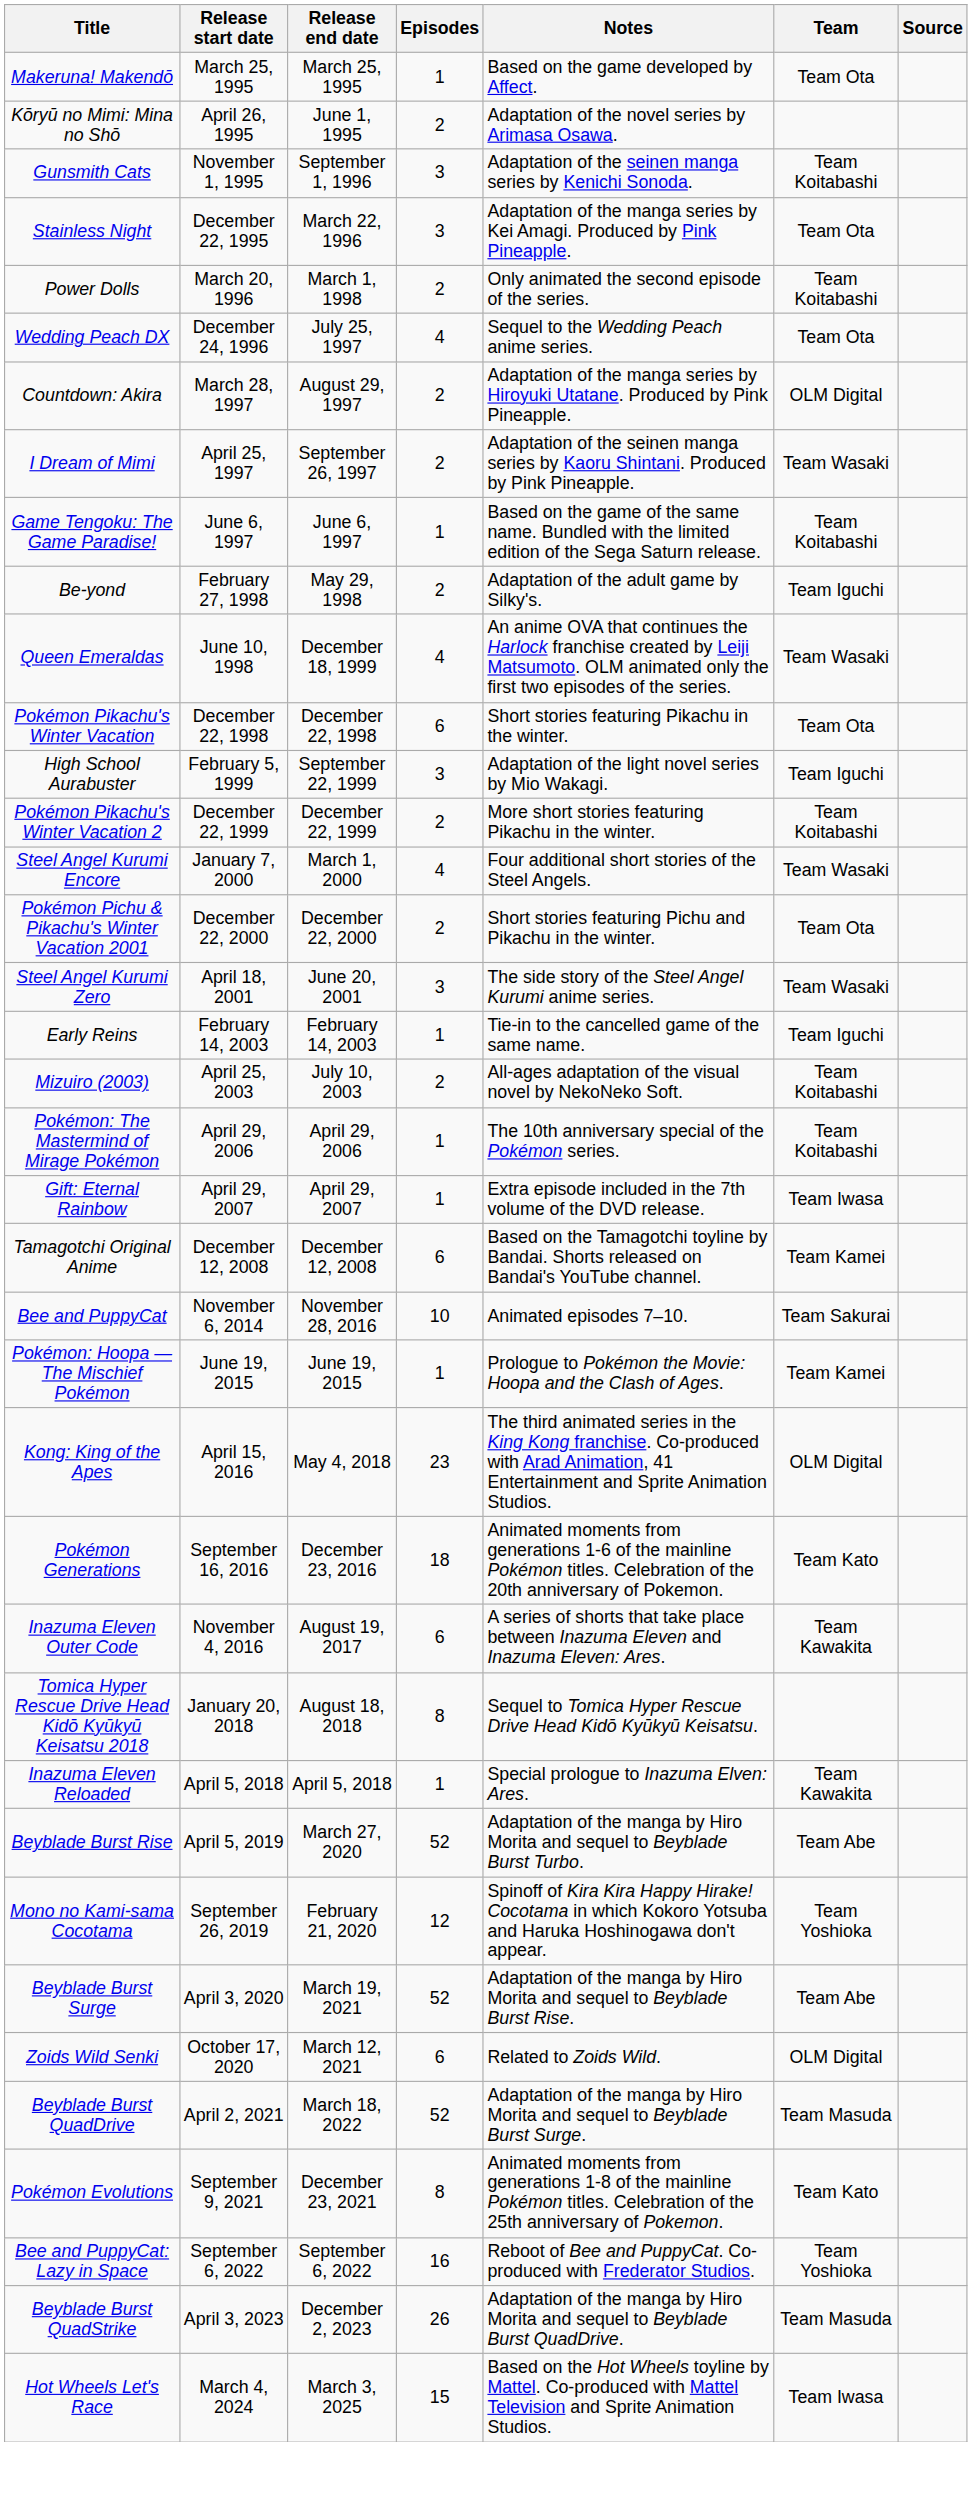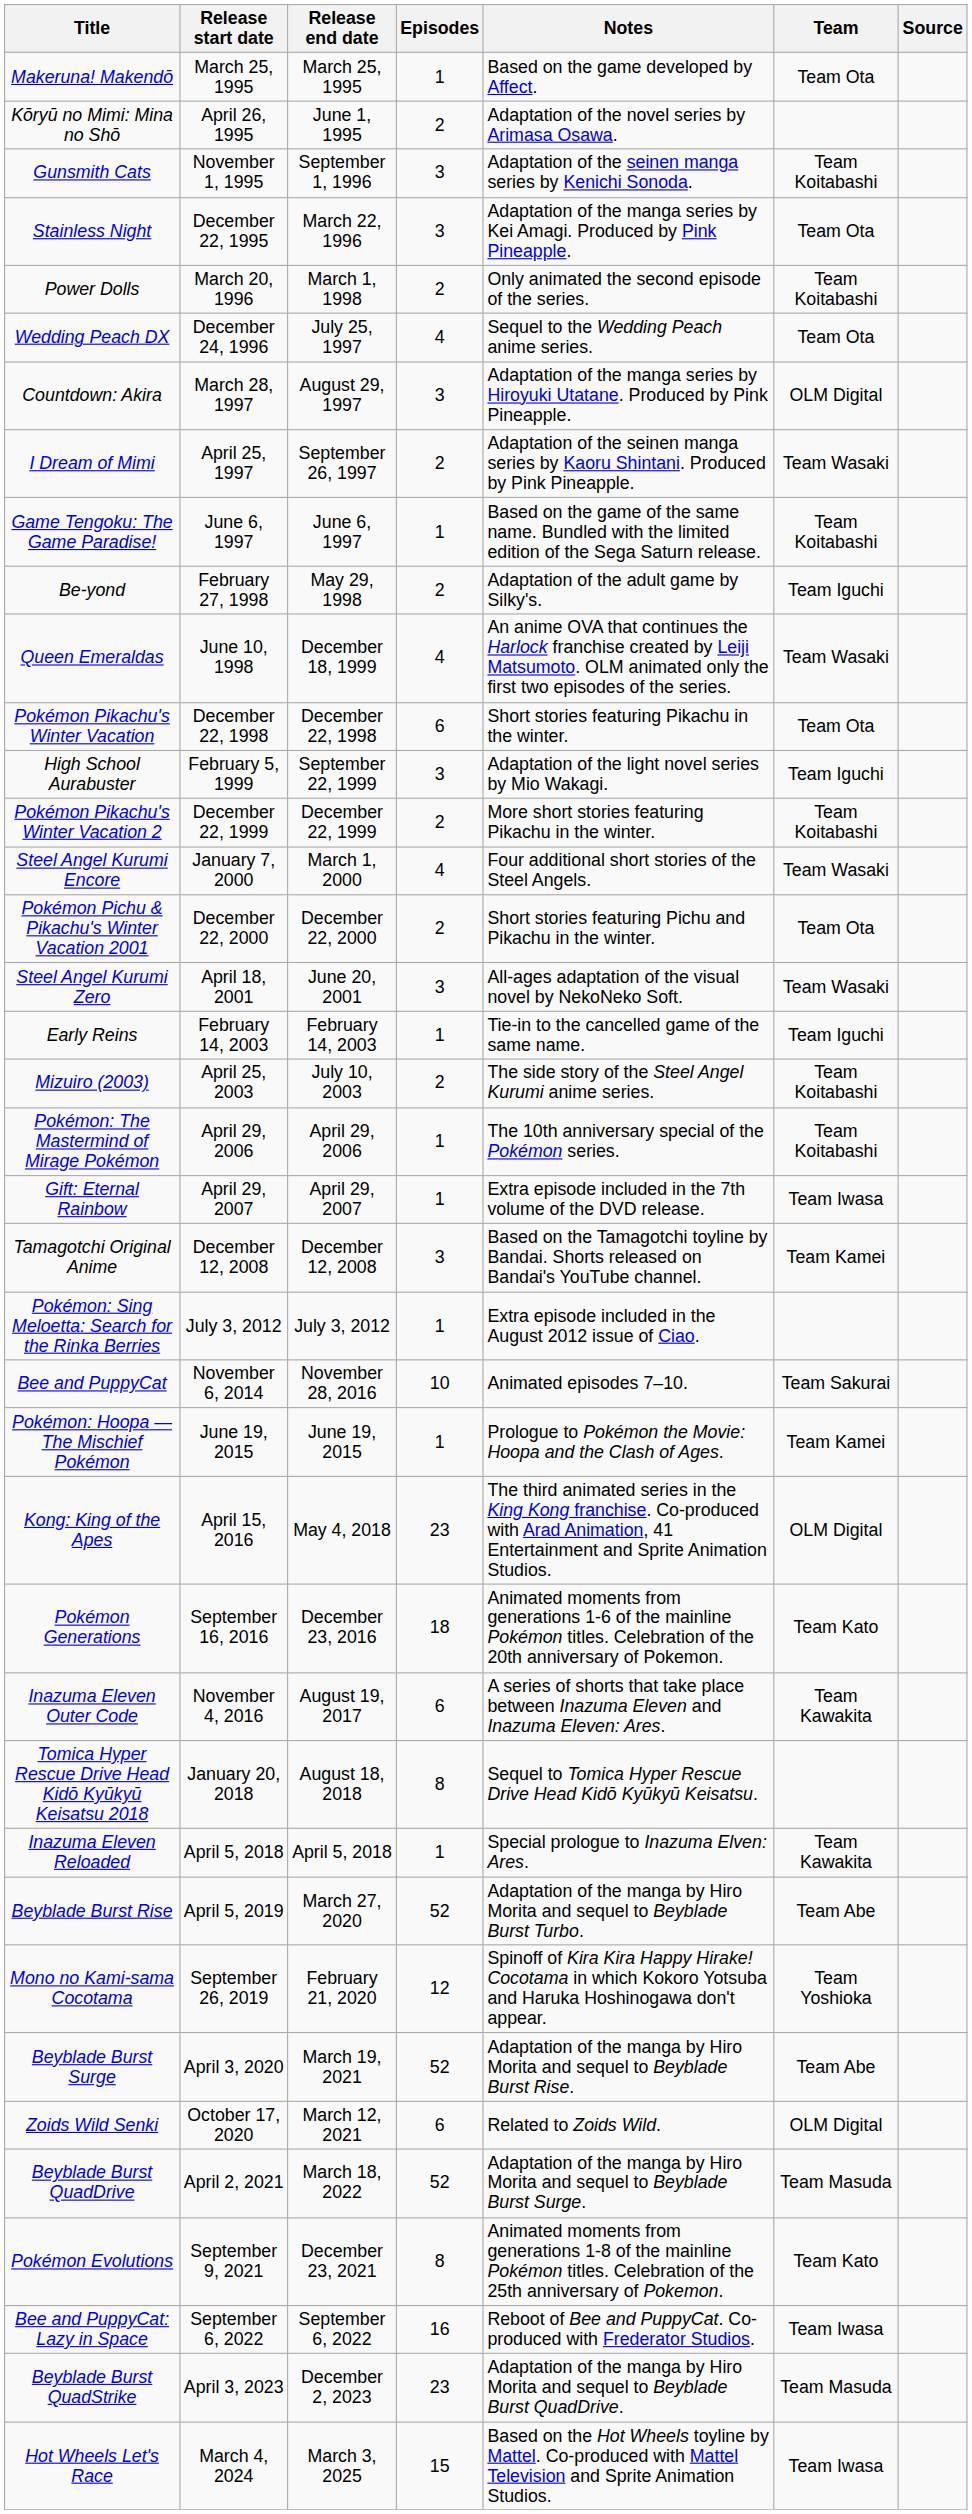Countdown: Akira | Episodes: 2 -> 3
Steel Angel Kurumi Zero | Notes: The side story of the Steel Angel Kurumi anime series. -> All-ages adaptation of the visual novel by NekoNeko Soft.
Mizuiro (2003) | Notes: All-ages adaptation of the visual novel by NekoNeko Soft. -> The side story of the Steel Angel Kurumi anime series.
Tamagotchi Original Anime | Episodes: 6 -> 3
+ row: Pokémon: Sing Meloetta: Search for the Rinka Berries | July 3, 2012 | July 3, 2012 | 1 | Extra episode included in the August 2012 issue of Ciao.
Bee and PuppyCat: Lazy in Space | Team: Team Yoshioka -> Team Iwasa
Beyblade Burst QuadStrike | Episodes: 26 -> 23
